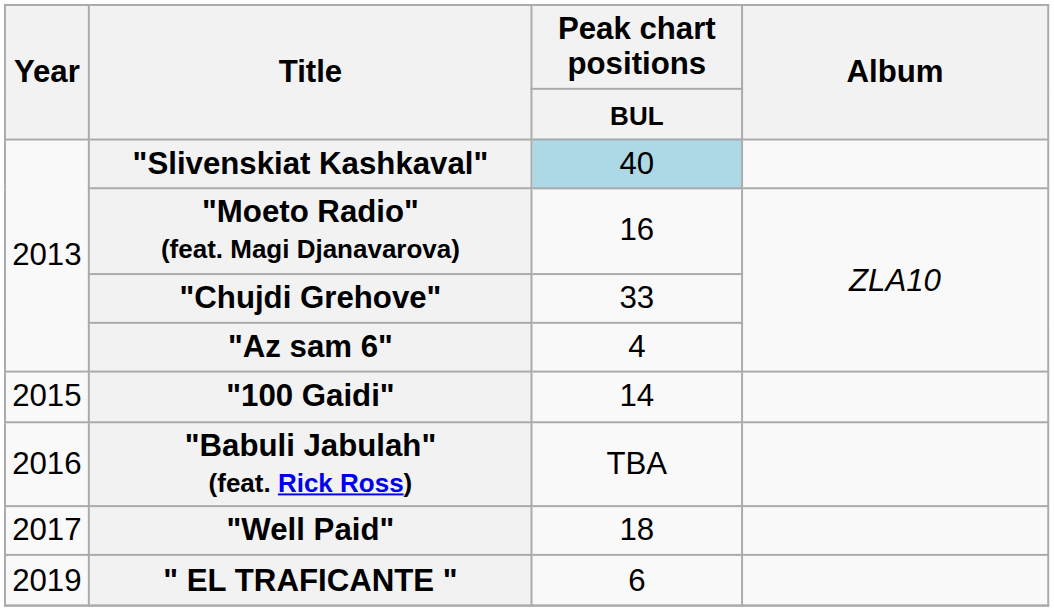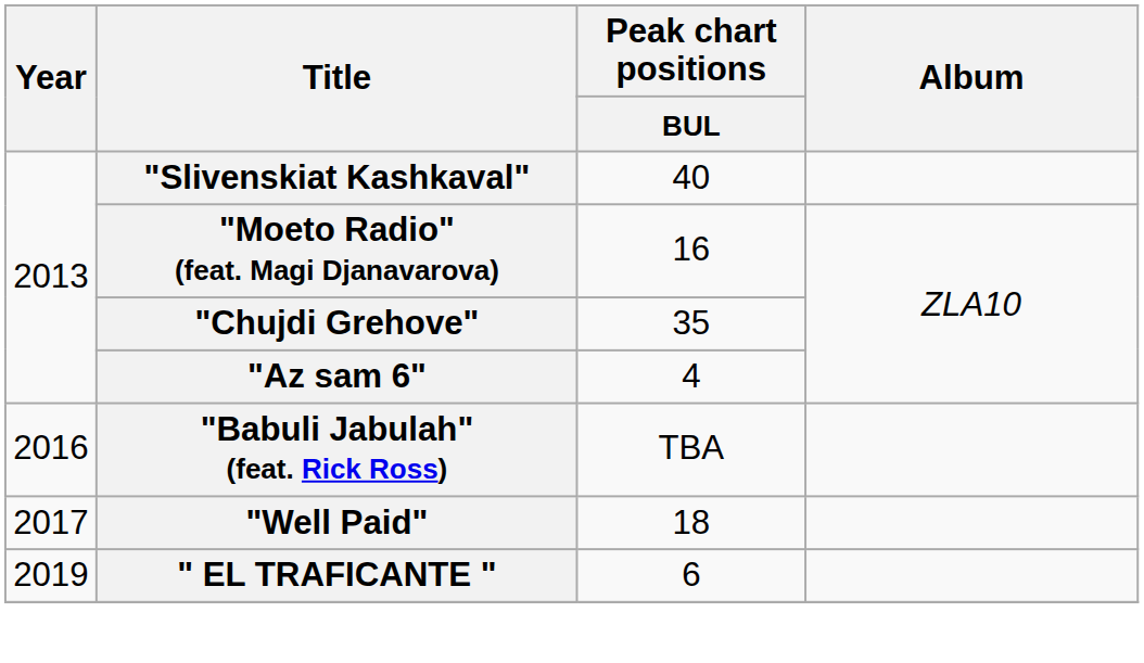"Slivenskiat Kashkaval" | Peak chart positions / BUL: lightblue background -> no background
"Chujdi Grehove" | Peak chart positions / BUL: 33 -> 35
- row: 2015 | "100 Gaidi" | 14
